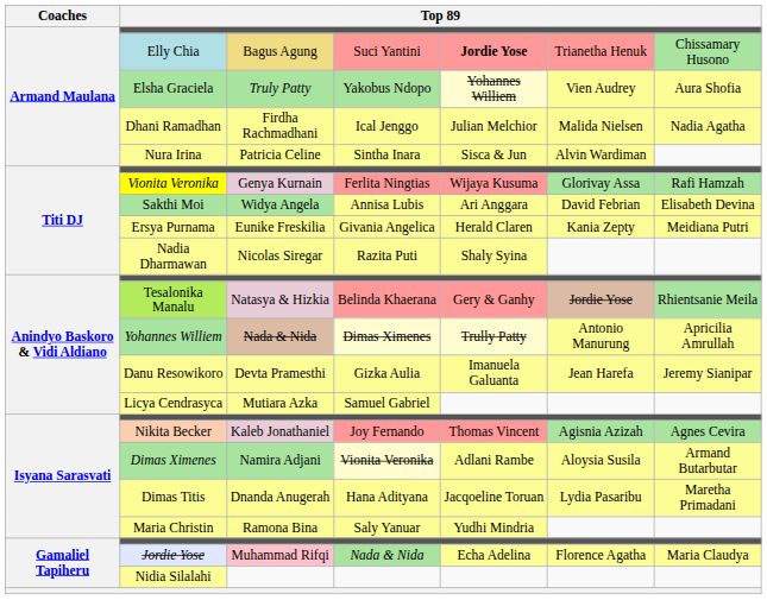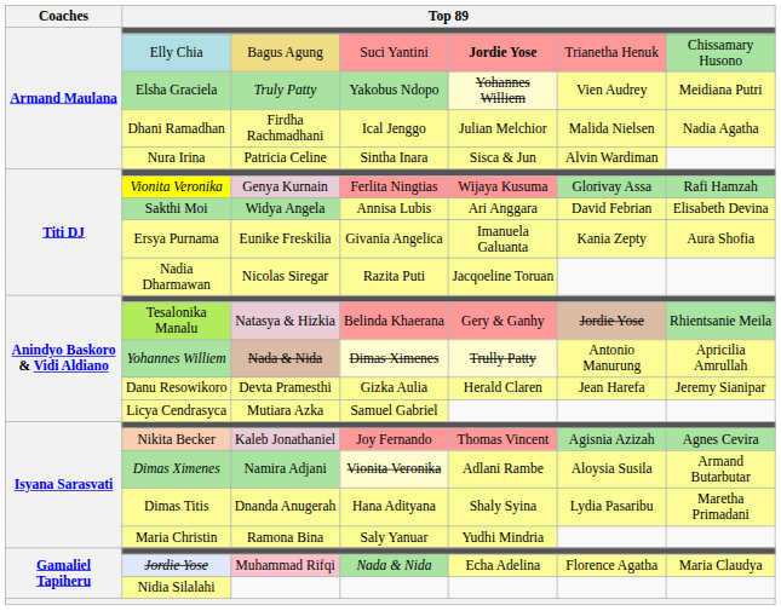Elsha Graciela | column 7: Aura Shofia -> Meidiana Putri
Ersya Purnama | column 5: Herald Claren -> Imanuela Galuanta
Ersya Purnama | column 7: Meidiana Putri -> Aura Shofia
Nadia Dharmawan | column 5: Shaly Syina -> Jacqoeline Toruan
Danu Resowikoro | column 5: Imanuela Galuanta -> Herald Claren
Dimas Titis | column 5: Jacqoeline Toruan -> Shaly Syina
